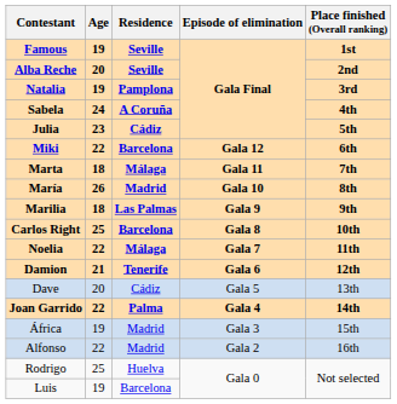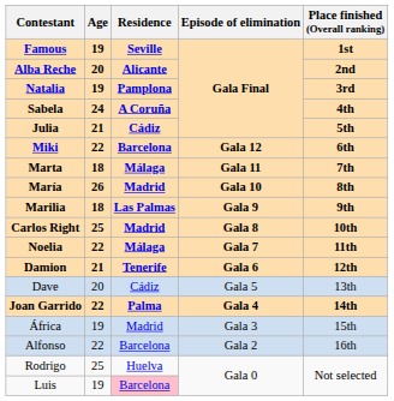Alba Reche | Residence: Seville -> Alicante
Julia | Age: 23 -> 21
Carlos Right | Residence: Barcelona -> Madrid
Alfonso | Residence: Madrid -> Barcelona
Luis | Residence: no background -> pink background
